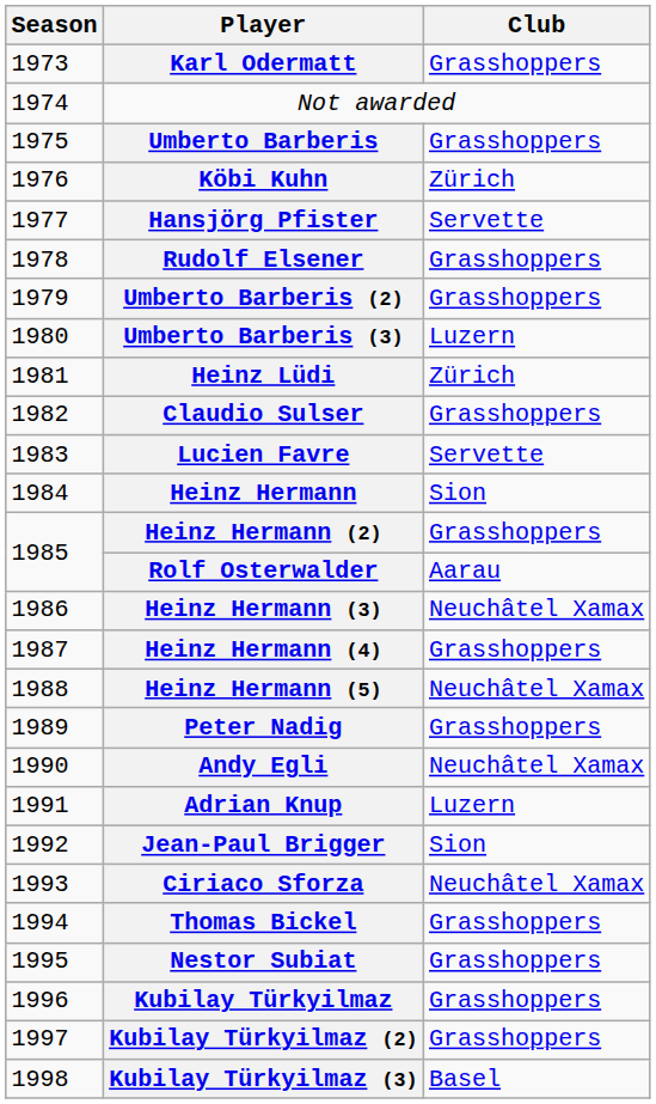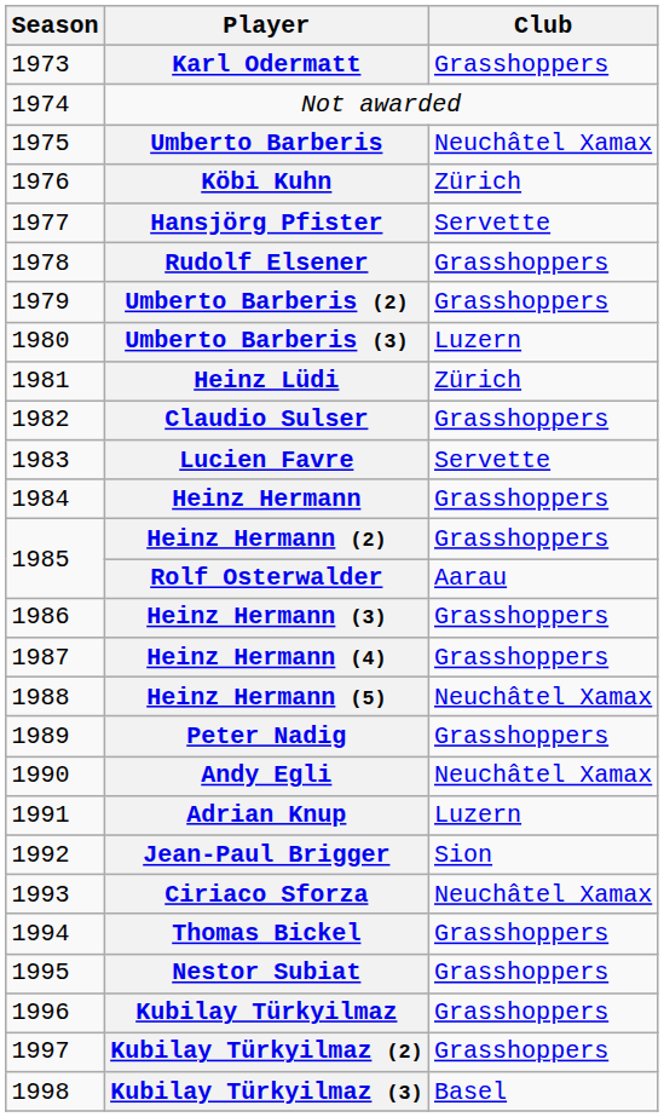Umberto Barberis | Club: Grasshoppers -> Neuchâtel Xamax
Heinz Hermann | Club: Sion -> Grasshoppers
Heinz Hermann (3) | Club: Neuchâtel Xamax -> Grasshoppers
